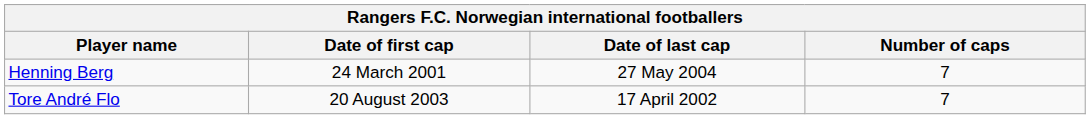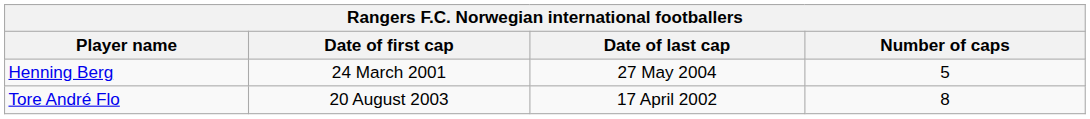Henning Berg | Number of caps: 7 -> 5
Tore André Flo | Number of caps: 7 -> 8
